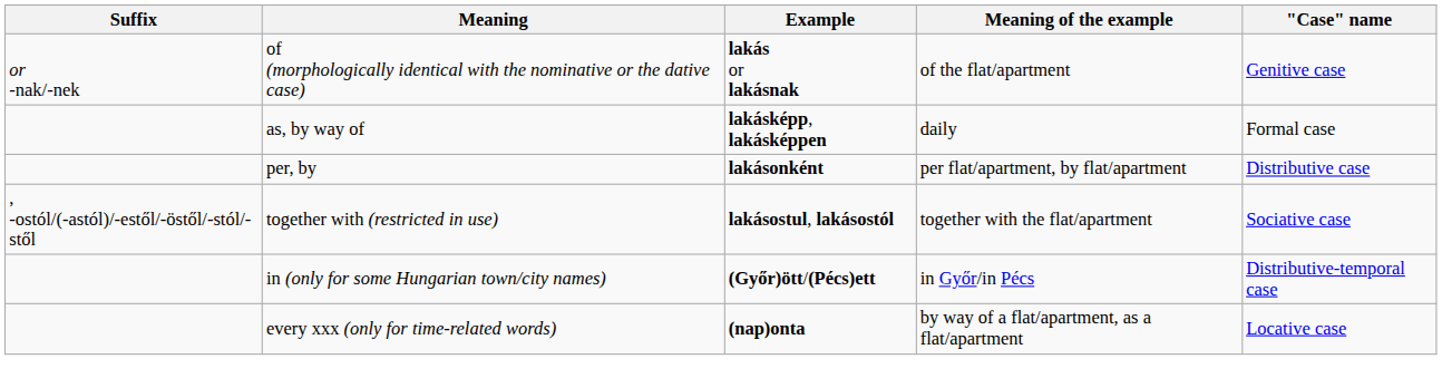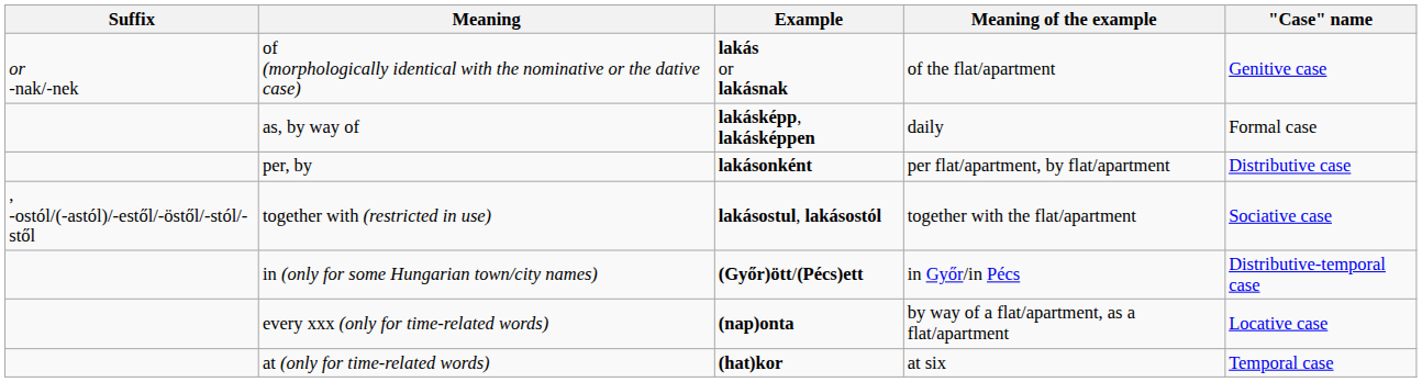+ row: at (only for time-related words) | (hat)kor | at six | Temporal case
